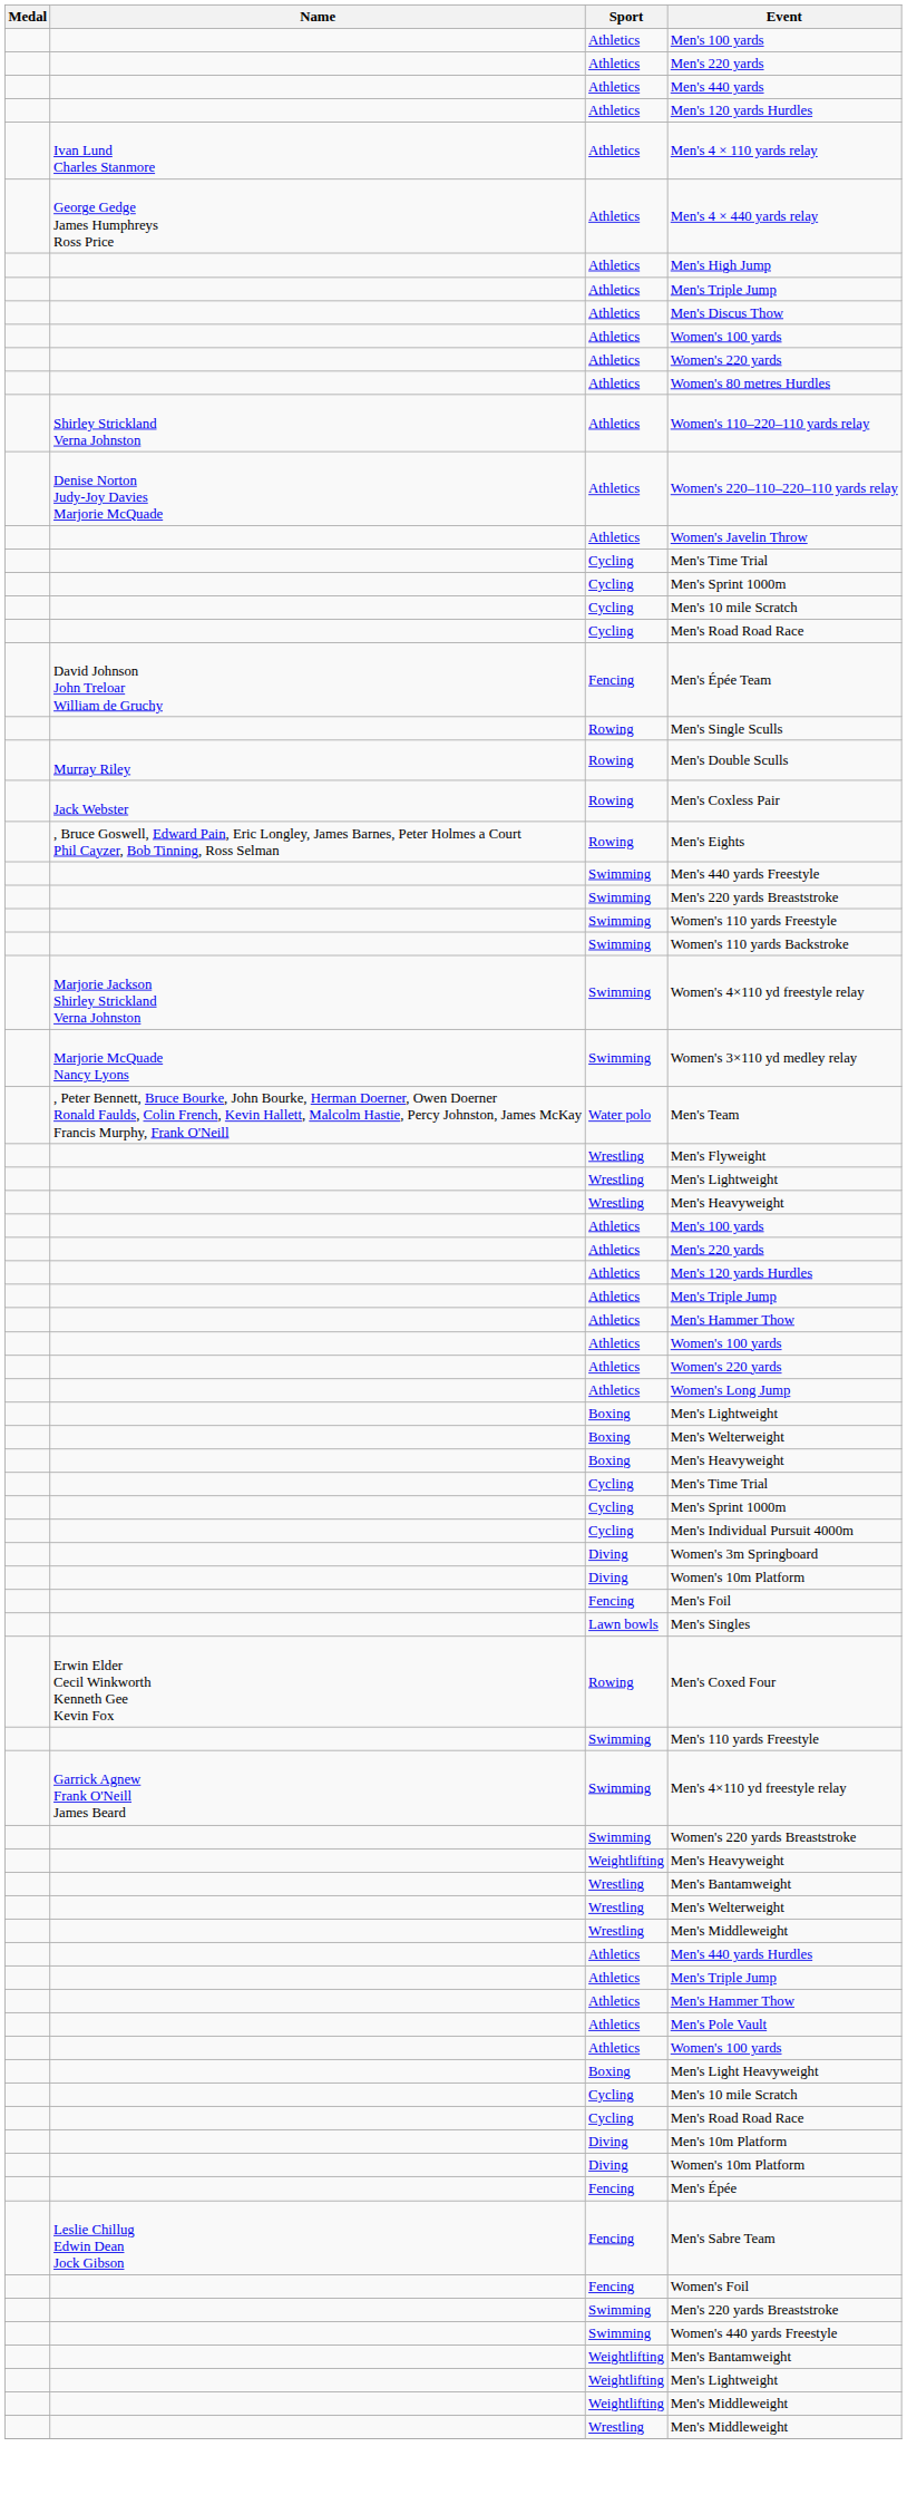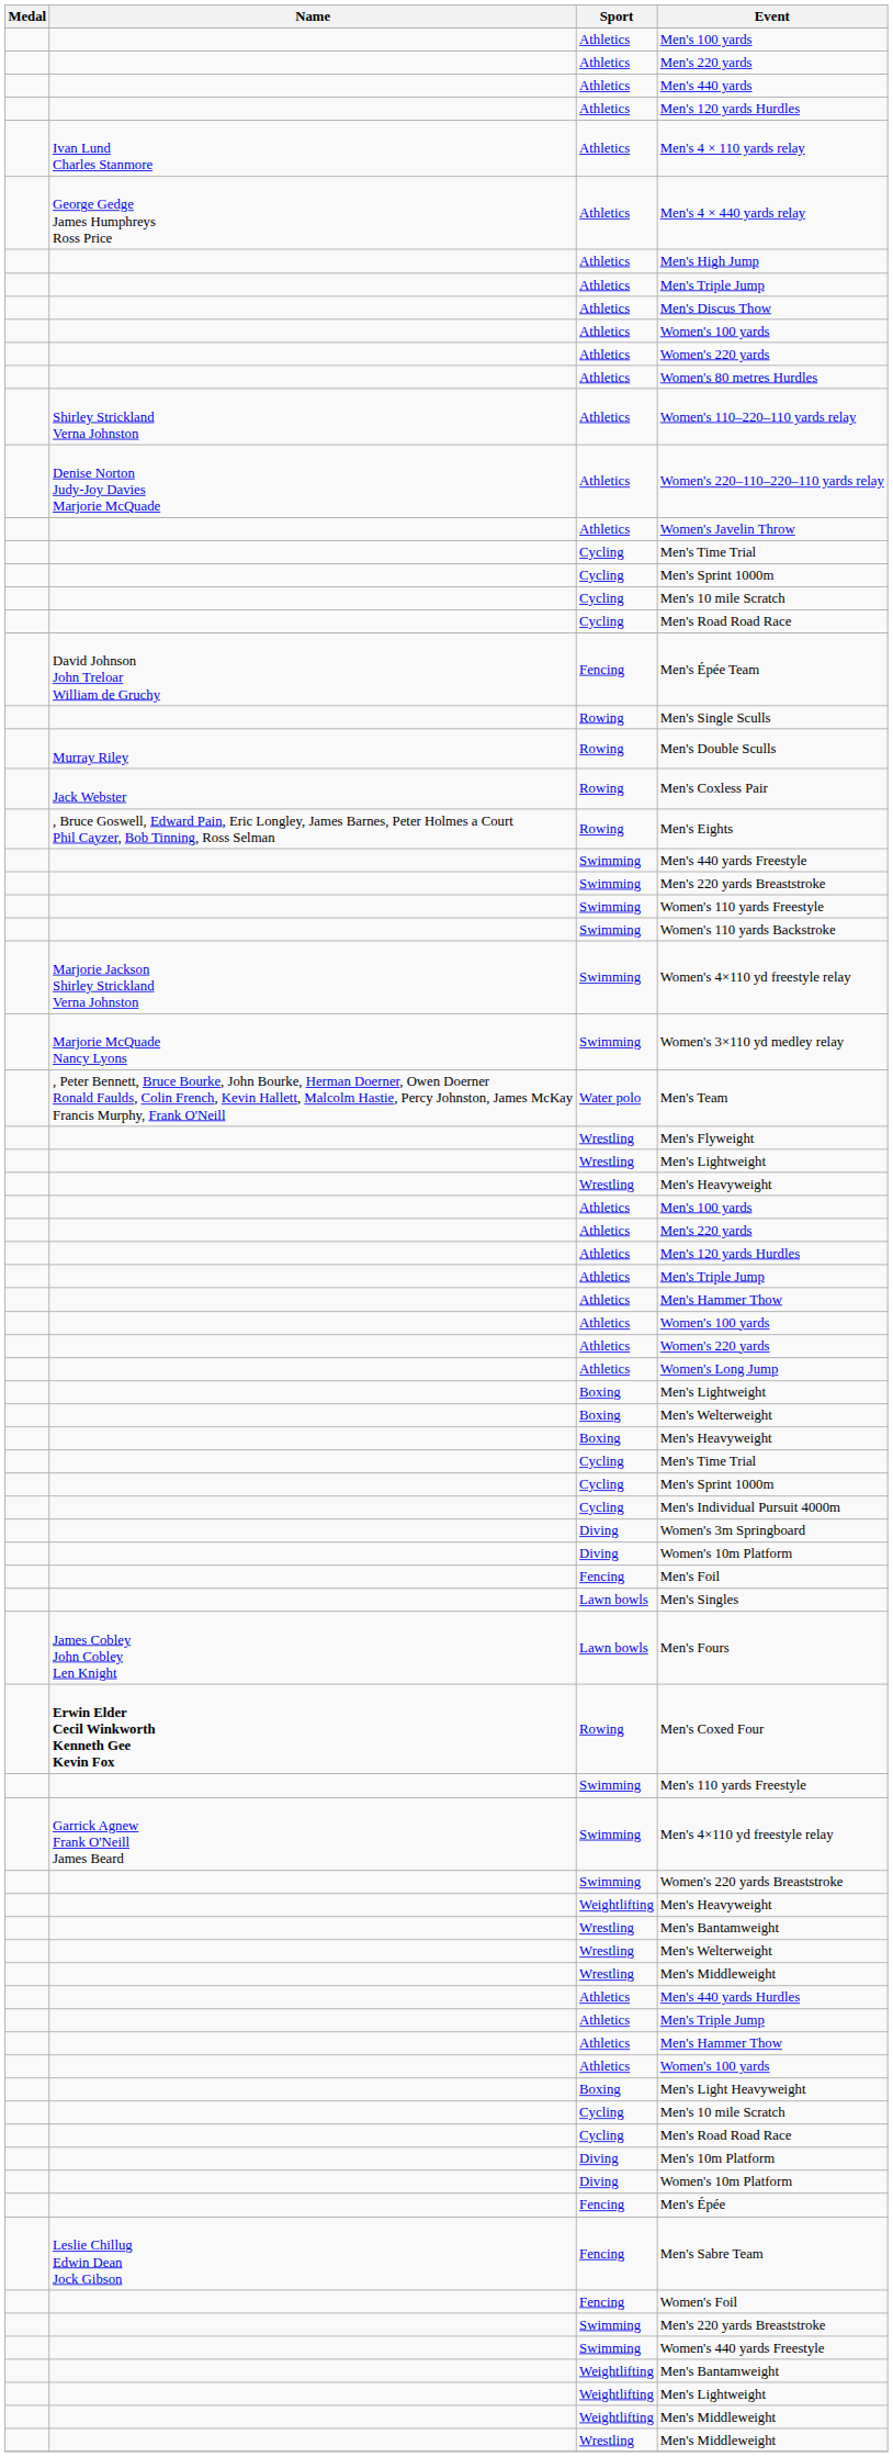+ row: James Cobley John Cobley Len Knight | Lawn bowls | Men's Fours
Men's Coxed Four | Name: normal -> bold
- row: Athletics | Men's Pole Vault
